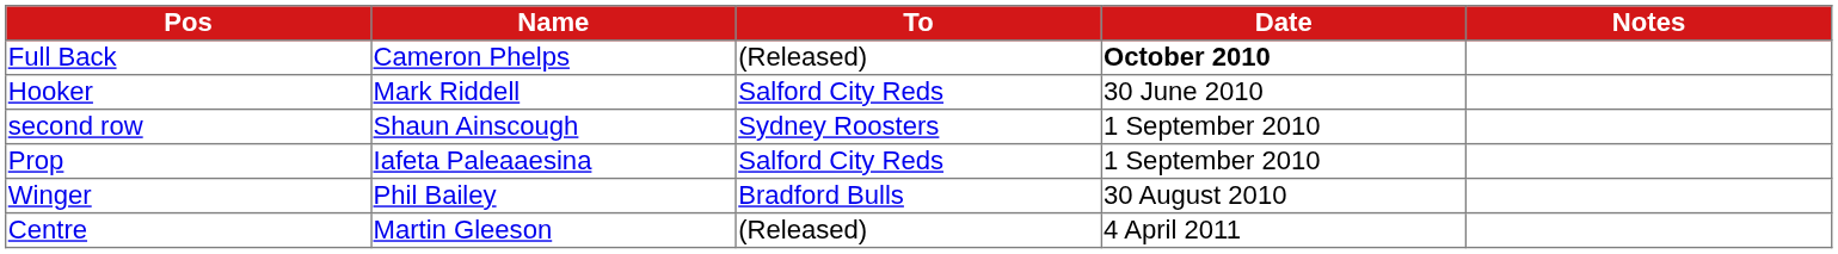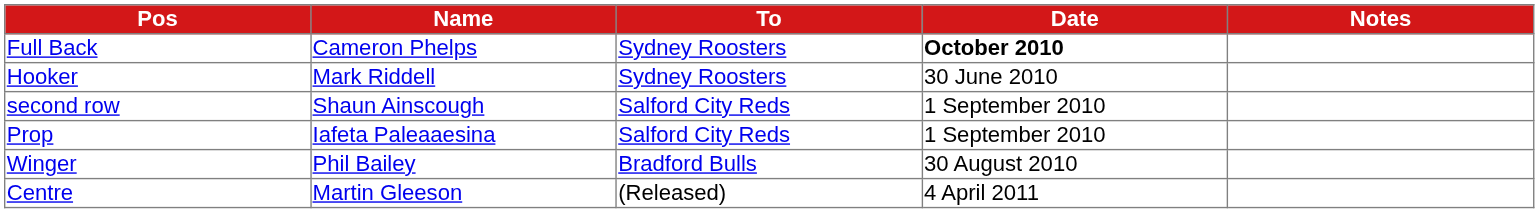Full Back | To: (Released) -> Sydney Roosters
Hooker | To: Salford City Reds -> Sydney Roosters
second row | To: Sydney Roosters -> Salford City Reds
